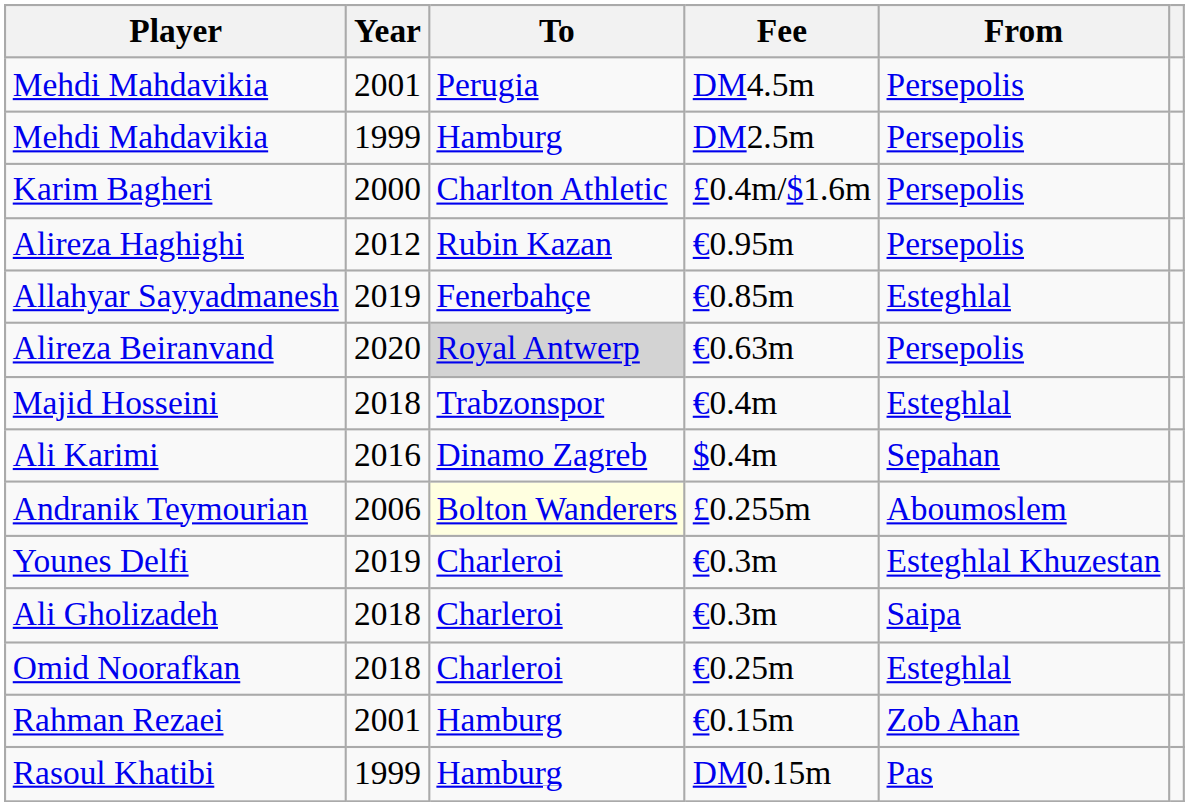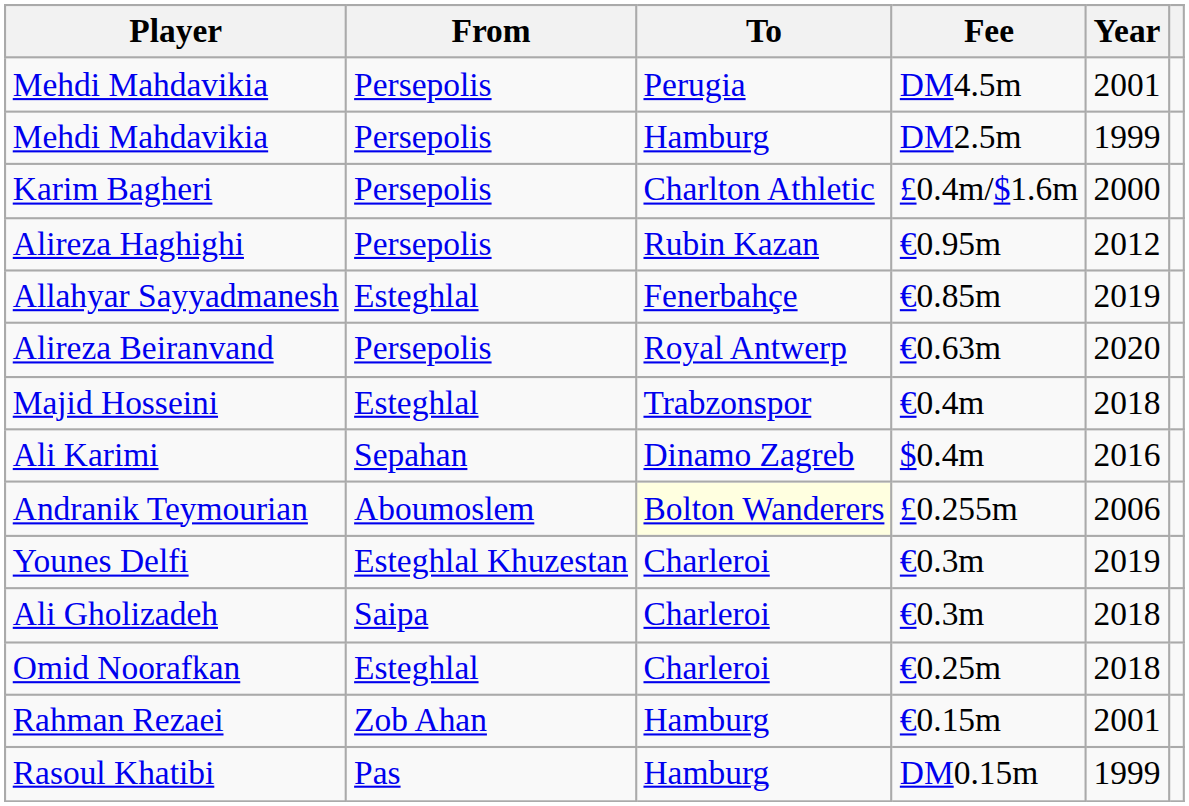columns swapped: From <-> Year
Alireza Beiranvand | To: lightgrey background -> no background
